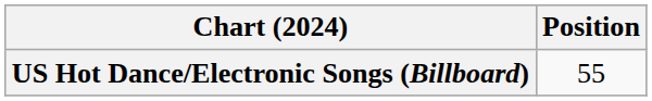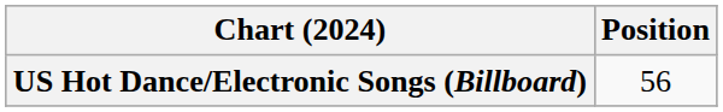US Hot Dance/Electronic Songs (Billboard) | Position: 55 -> 56
